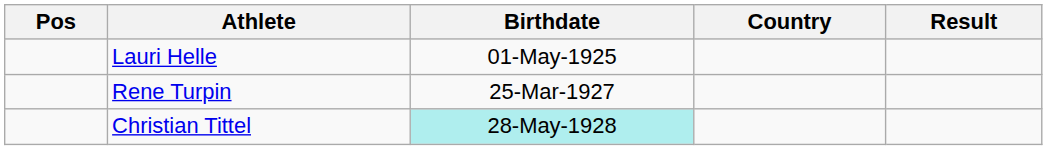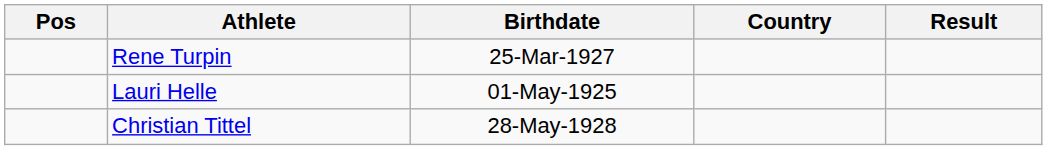rows swapped: Lauri Helle <-> Rene Turpin
Christian Tittel | Birthdate: paleturquoise background -> no background
